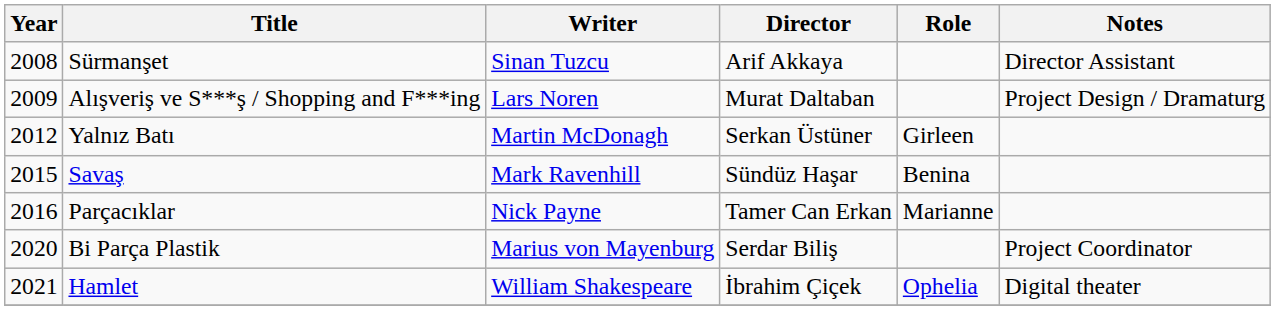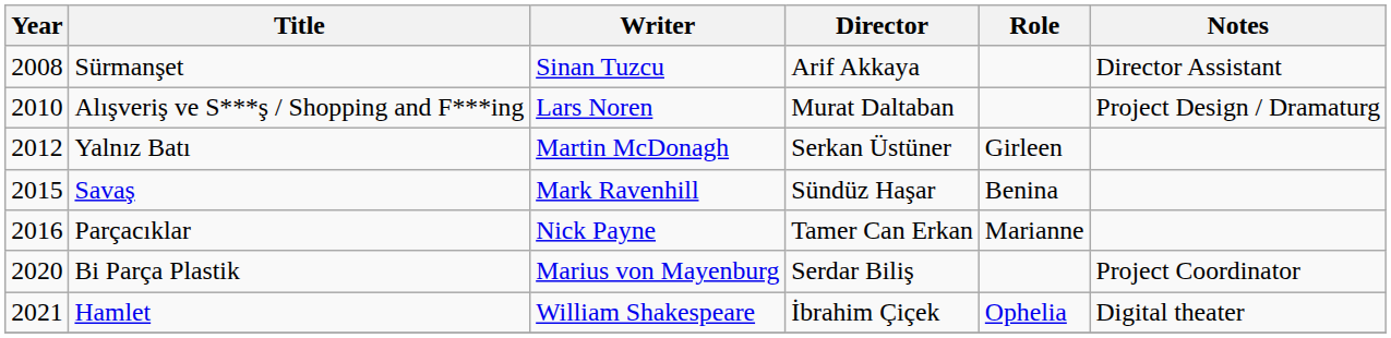Alışveriş ve S***ş / Shopping and F***ing | Year: 2009 -> 2010
